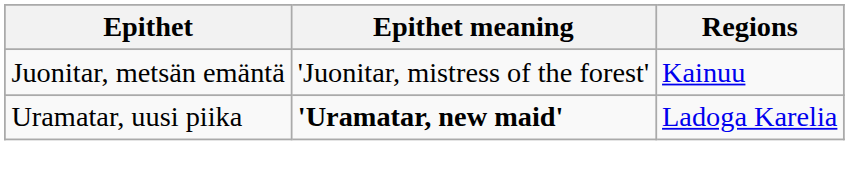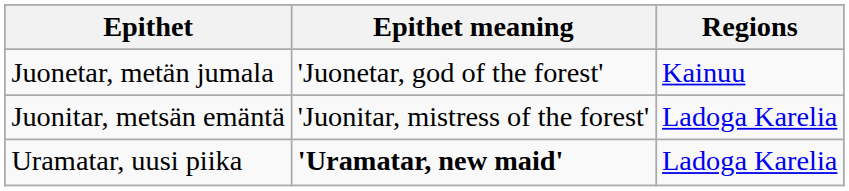+ row: Juonetar, metän jumala | 'Juonetar, god of the forest' | Kainuu
Juonitar, metsän emäntä | Regions: Kainuu -> Ladoga Karelia
